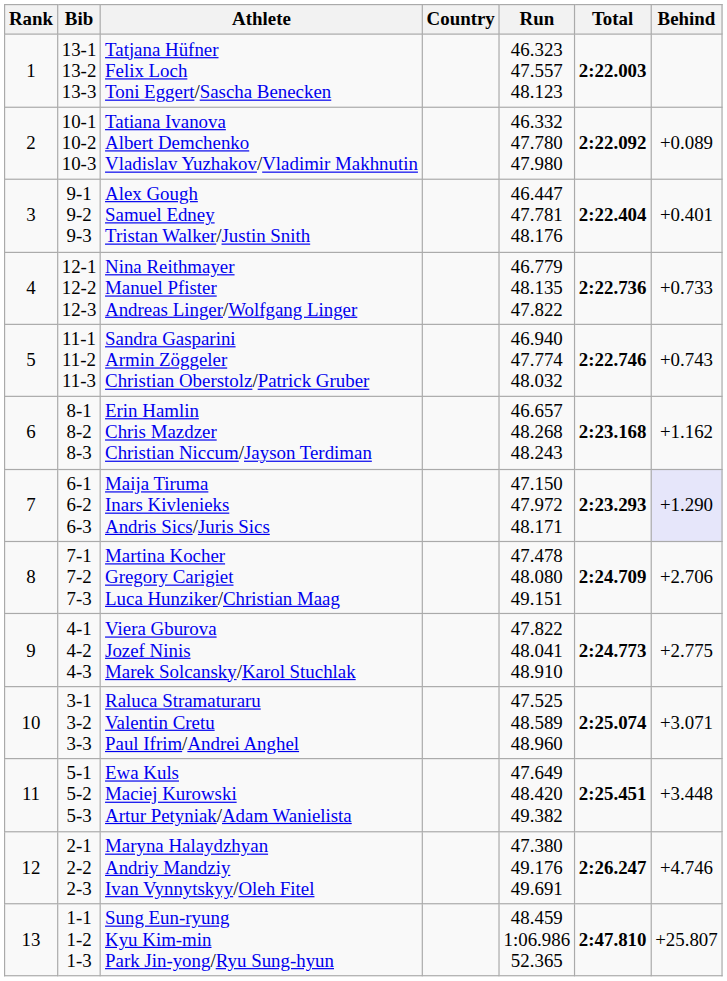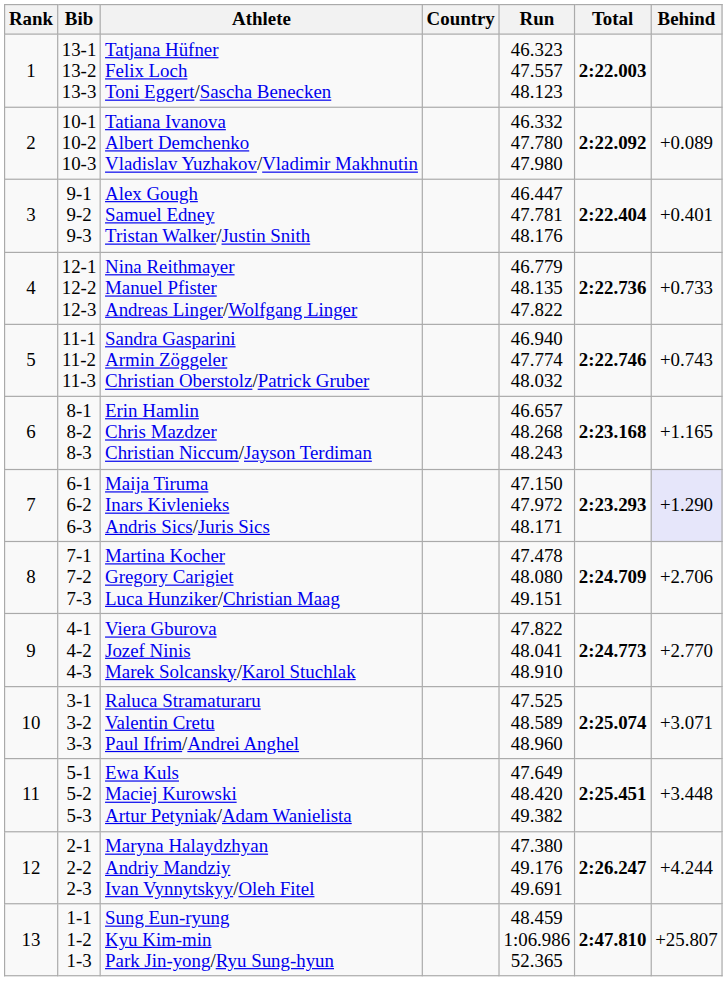Erin Hamlin Chris Mazdzer Christian Niccum/Jayson Terdiman | Behind: +1.162 -> +1.165
Viera Gburova Jozef Ninis Marek Solcansky/Karol Stuchlak | Behind: +2.775 -> +2.770
Maryna Halaydzhyan Andriy Mandziy Ivan Vynnytskyy/Oleh Fitel | Behind: +4.746 -> +4.244
